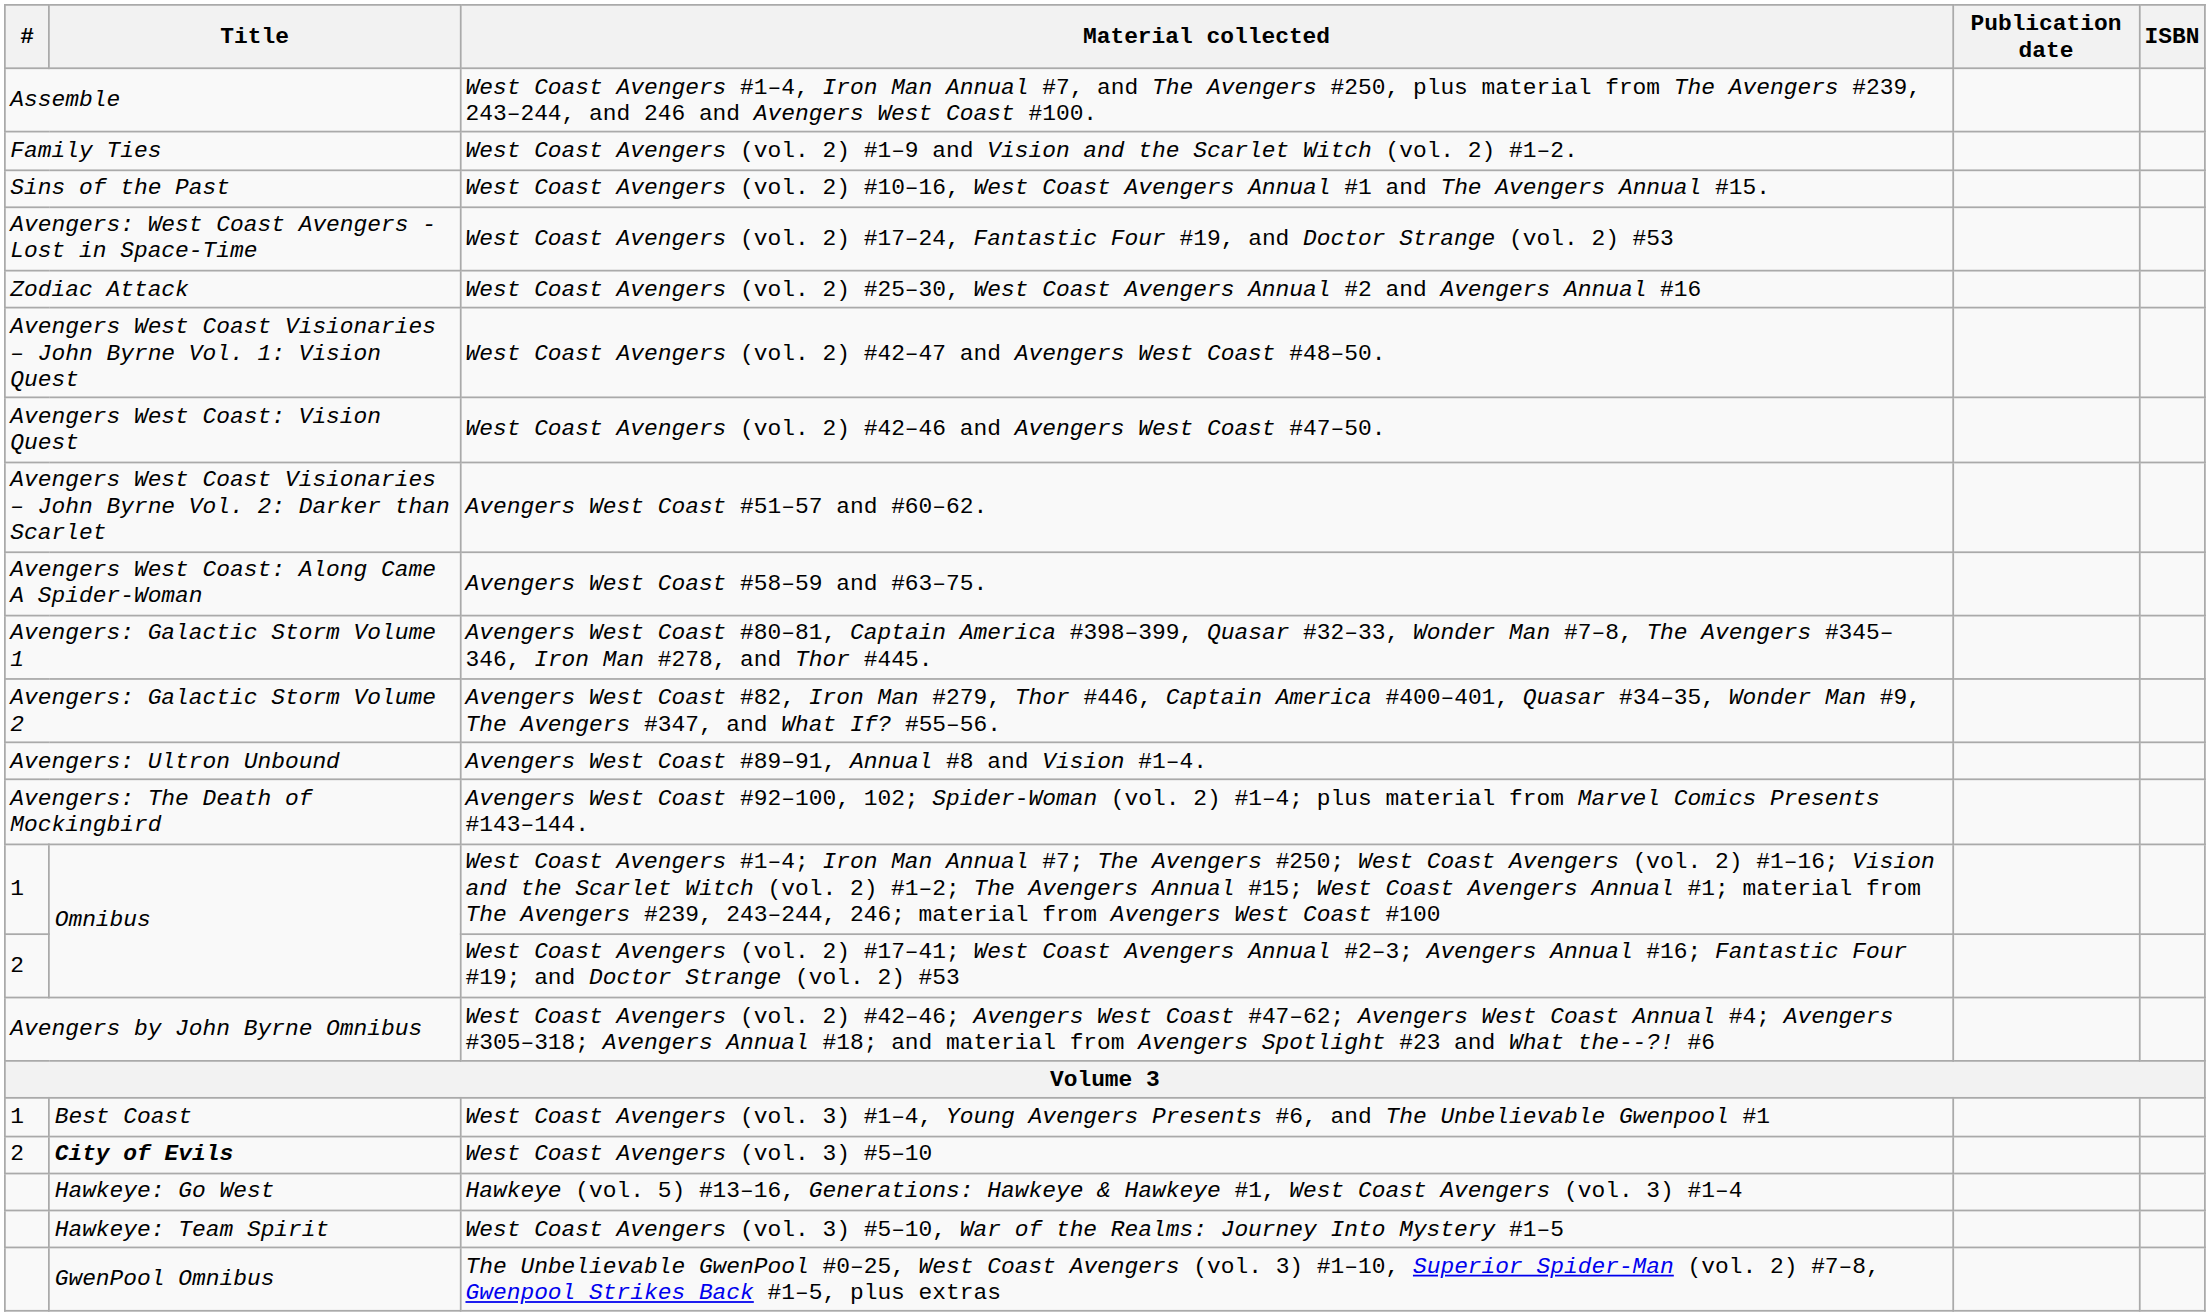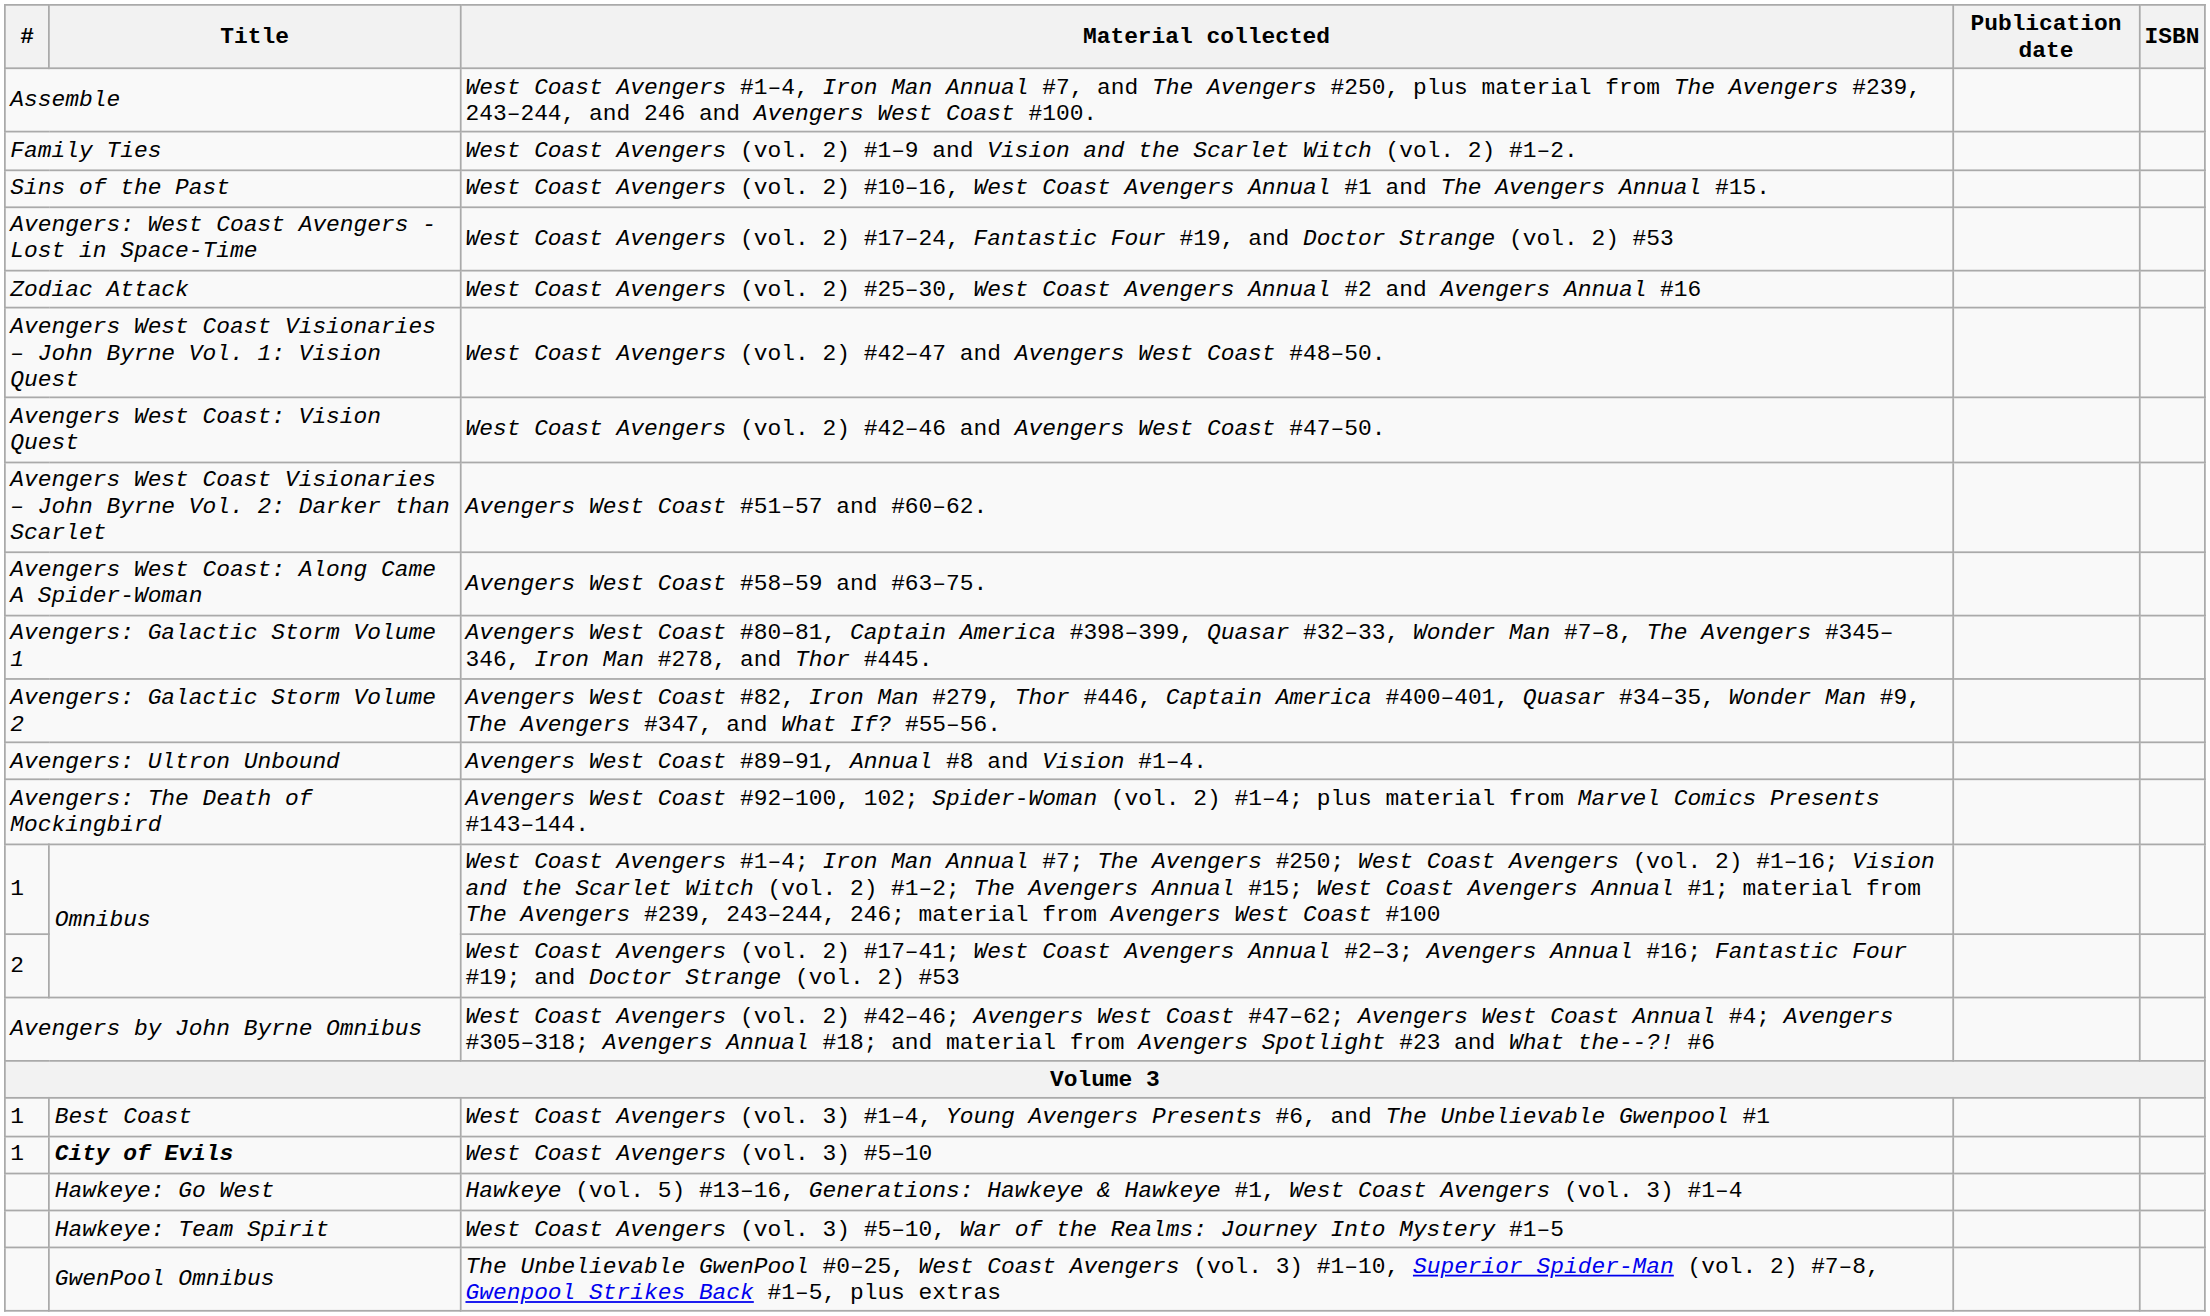West Coast Avengers (vol. 3) #5–10 | #: 2 -> 1
